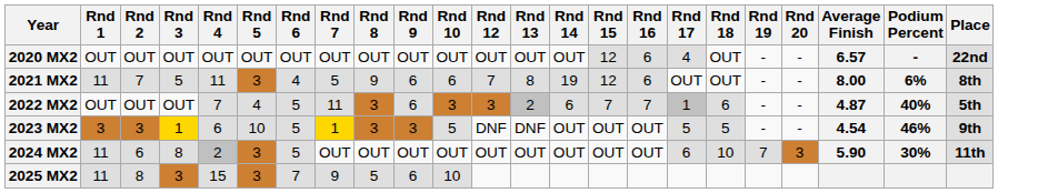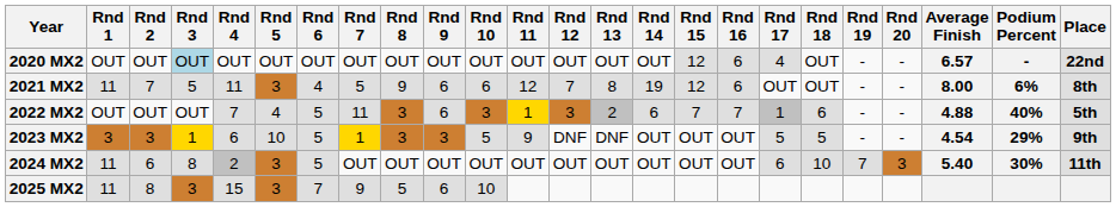+ column: Rnd 11 | OUT | 12 | 1 | 9 | OUT
2020 MX2 | Rnd 3: no background -> lightblue background
2022 MX2 | Average Finish: 4.87 -> 4.88
2023 MX2 | Podium Percent: 46% -> 29%
2024 MX2 | Average Finish: 5.90 -> 5.40
